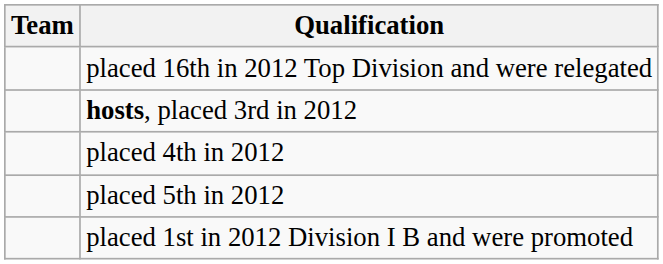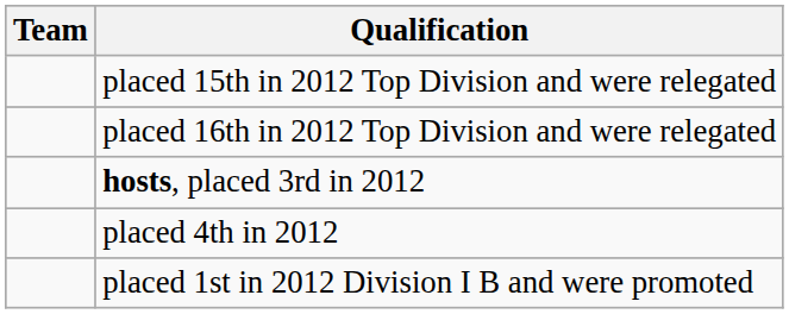+ row: placed 15th in 2012 Top Division and were relegated
- row: placed 5th in 2012
